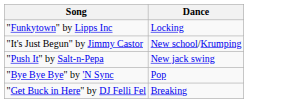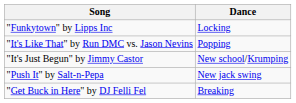+ row: "It's Like That" by Run DMC vs. Jason Nevins | Popping
- row: "Bye Bye Bye" by 'N Sync | Pop
